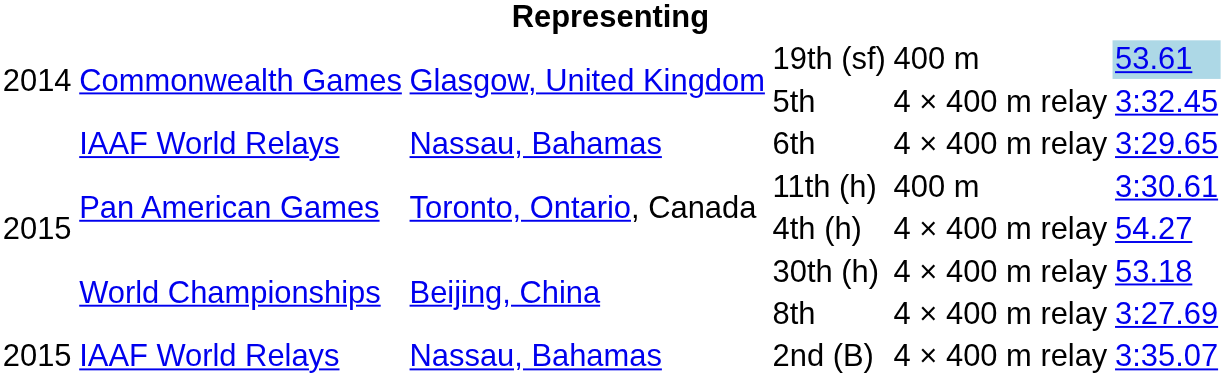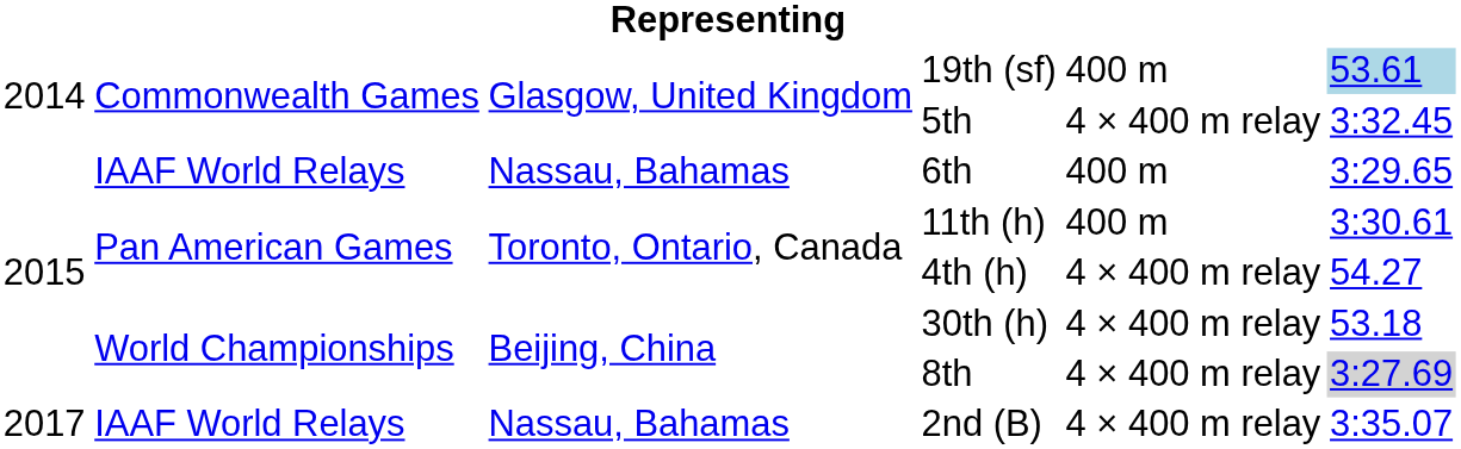6th | column 5: 4 × 400 m relay -> 400 m
8th | column 6: no background -> lightgrey background
2nd (B) | column 1: 2015 -> 2017
